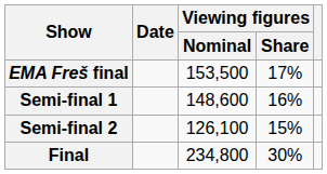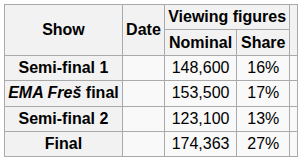rows swapped: EMA Freš final <-> Semi-final 1
Semi-final 2 | Viewing figures / Nominal: 126,100 -> 123,100
Semi-final 2 | Viewing figures / Share: 15% -> 13%
Final | Viewing figures / Nominal: 234,800 -> 174,363
Final | Viewing figures / Share: 30% -> 27%
